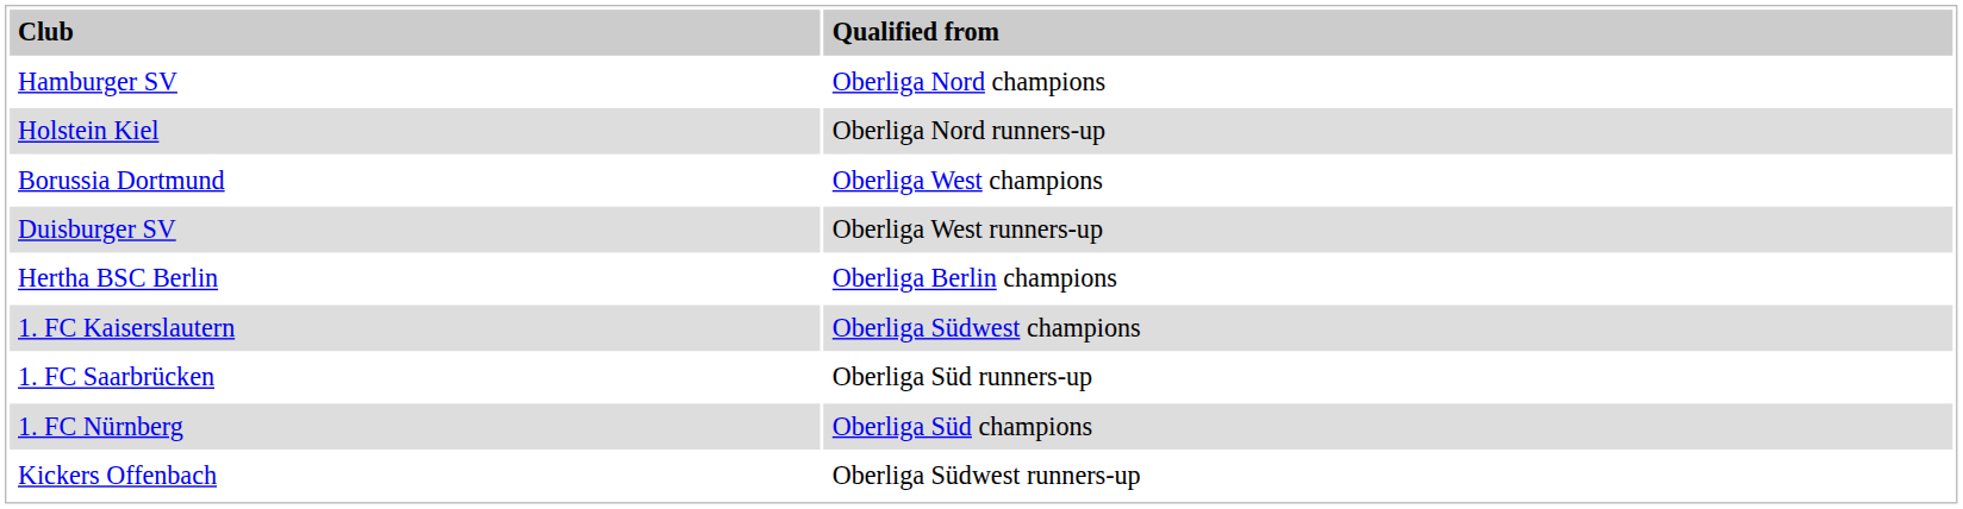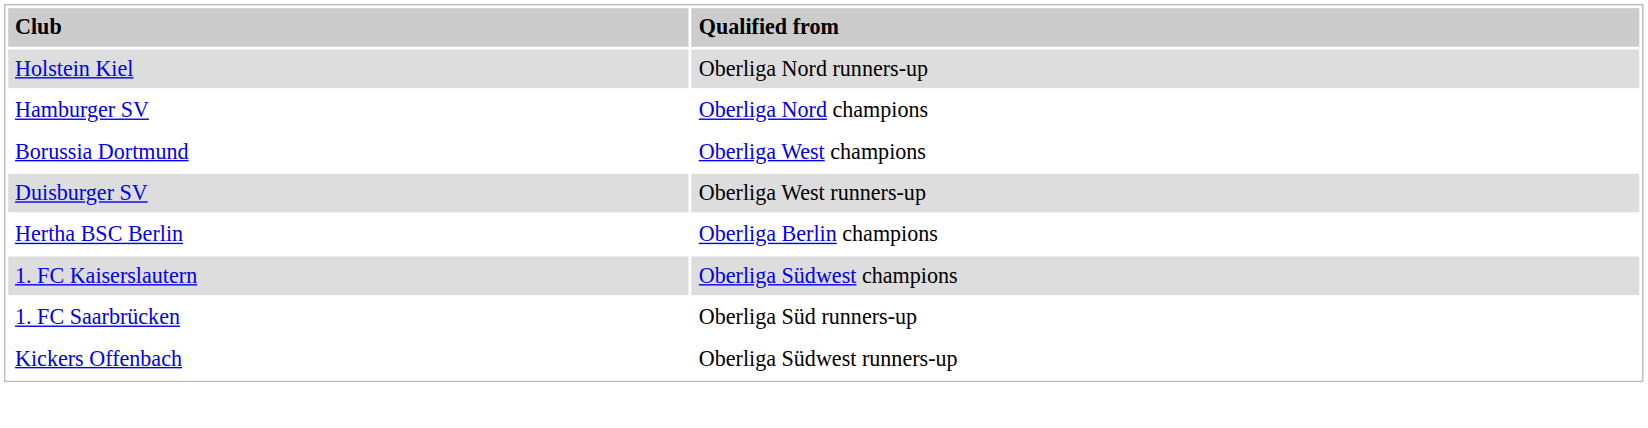rows swapped: Hamburger SV <-> Holstein Kiel
- row: 1. FC Nürnberg | Oberliga Süd champions
